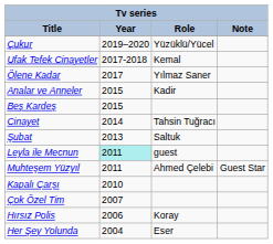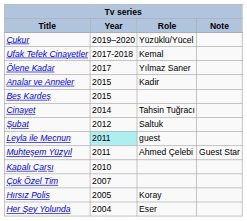Şubat | Year: 2013 -> 2012
Hırsız Polis | Year: 2006 -> 2005
